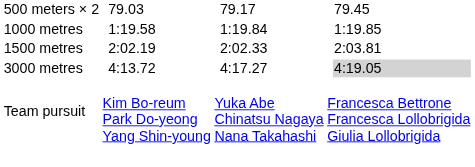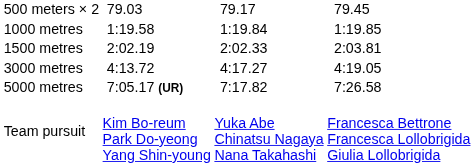3000 metres | column 7: lightgrey background -> no background
+ row: 5000 metres | 7:05.17 (UR) | 7:17.82 | 7:26.58
